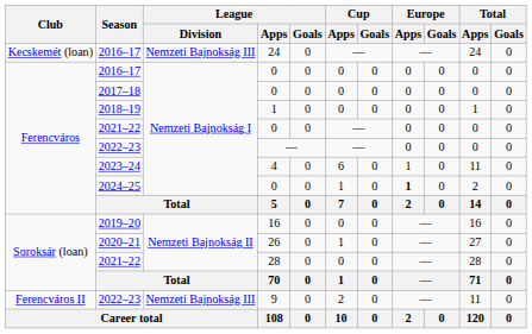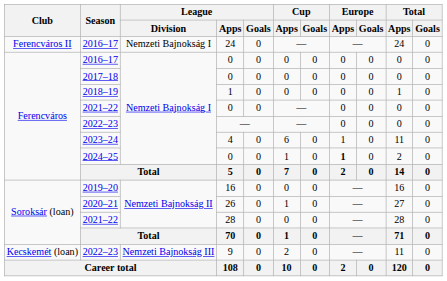2016–17 / 24 | Club: Kecskemét (loan) -> Ferencváros II
2016–17 / 24 | League / Division: Nemzeti Bajnokság III -> Nemzeti Bajnokság I
2022–23 / 9 | Club: Ferencváros II -> Kecskemét (loan)
